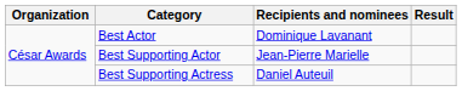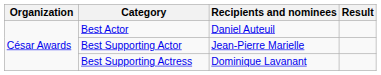Best Actor | Recipients and nominees: Dominique Lavanant -> Daniel Auteuil
Best Supporting Actress | Recipients and nominees: Daniel Auteuil -> Dominique Lavanant
